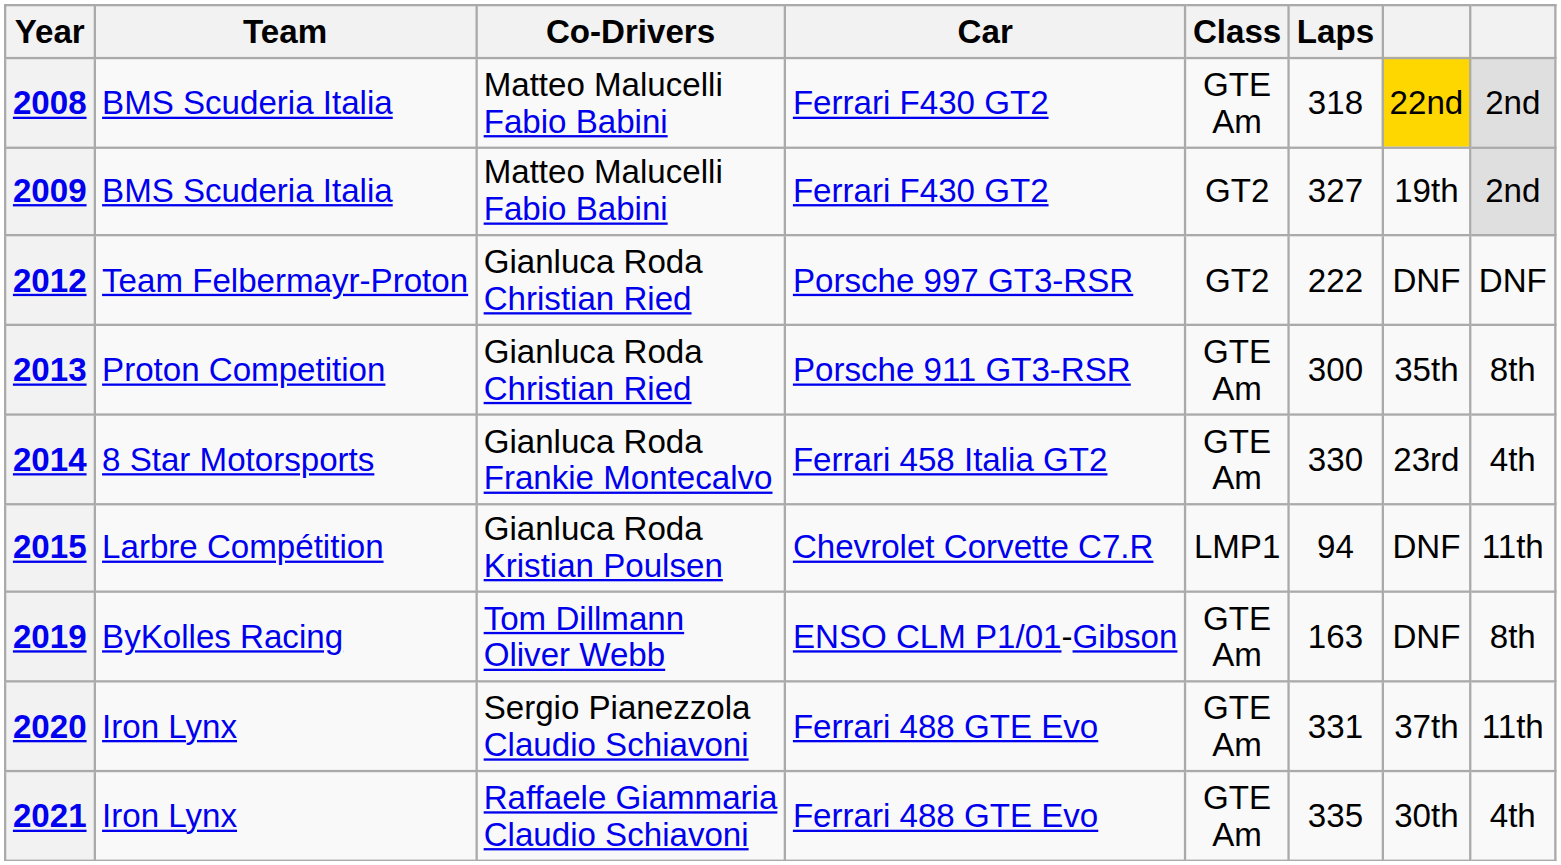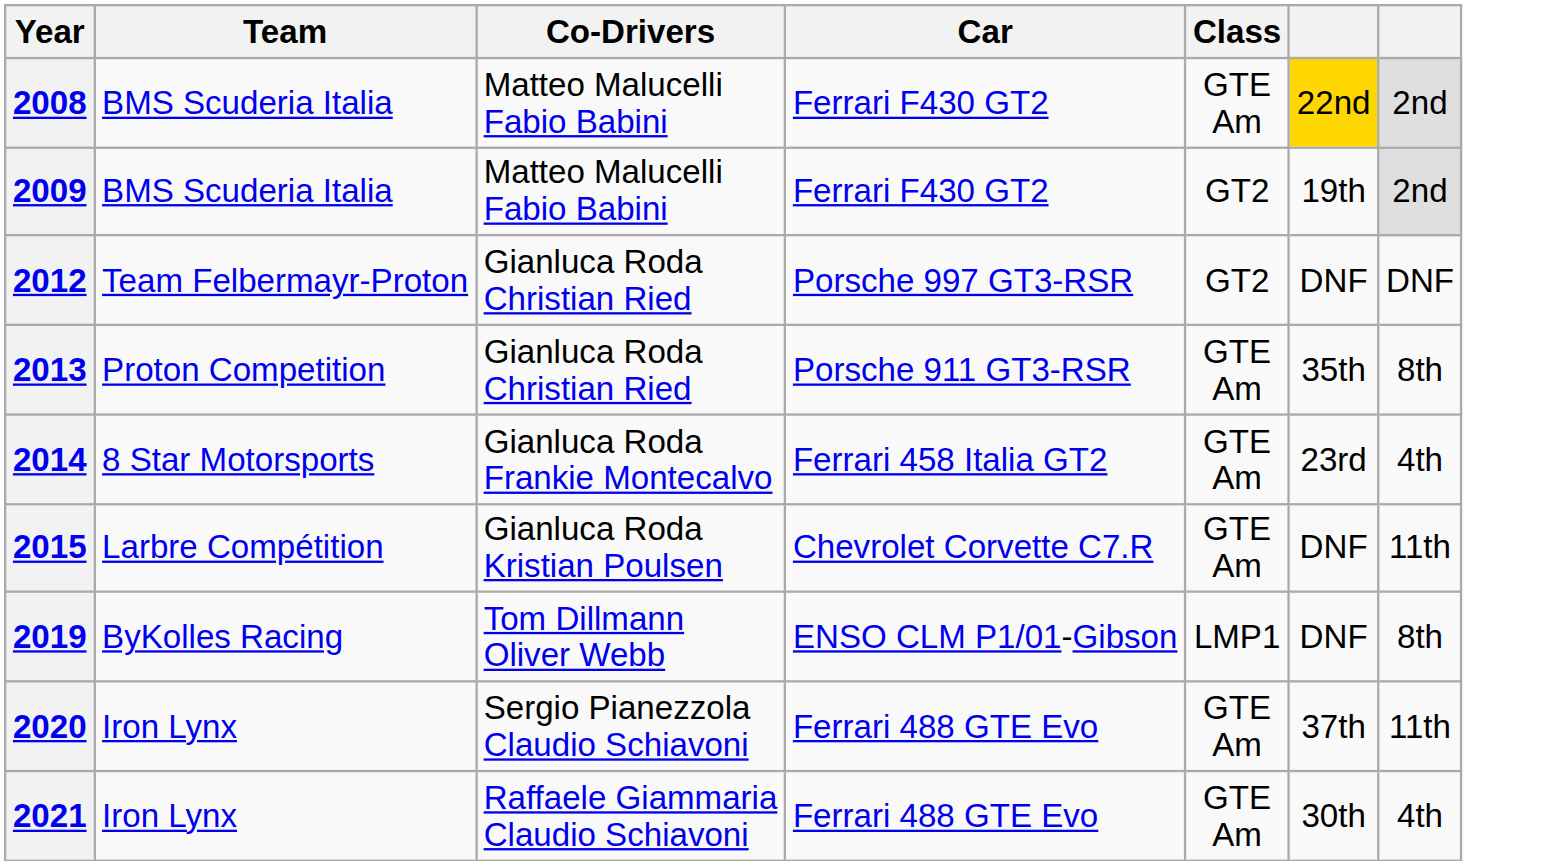- column: Laps | 318 | 327 | 222 | 300 | 330 | 94 | 163 | 331 | 335
2015 | Class: LMP1 -> GTE Am
2019 | Class: GTE Am -> LMP1
